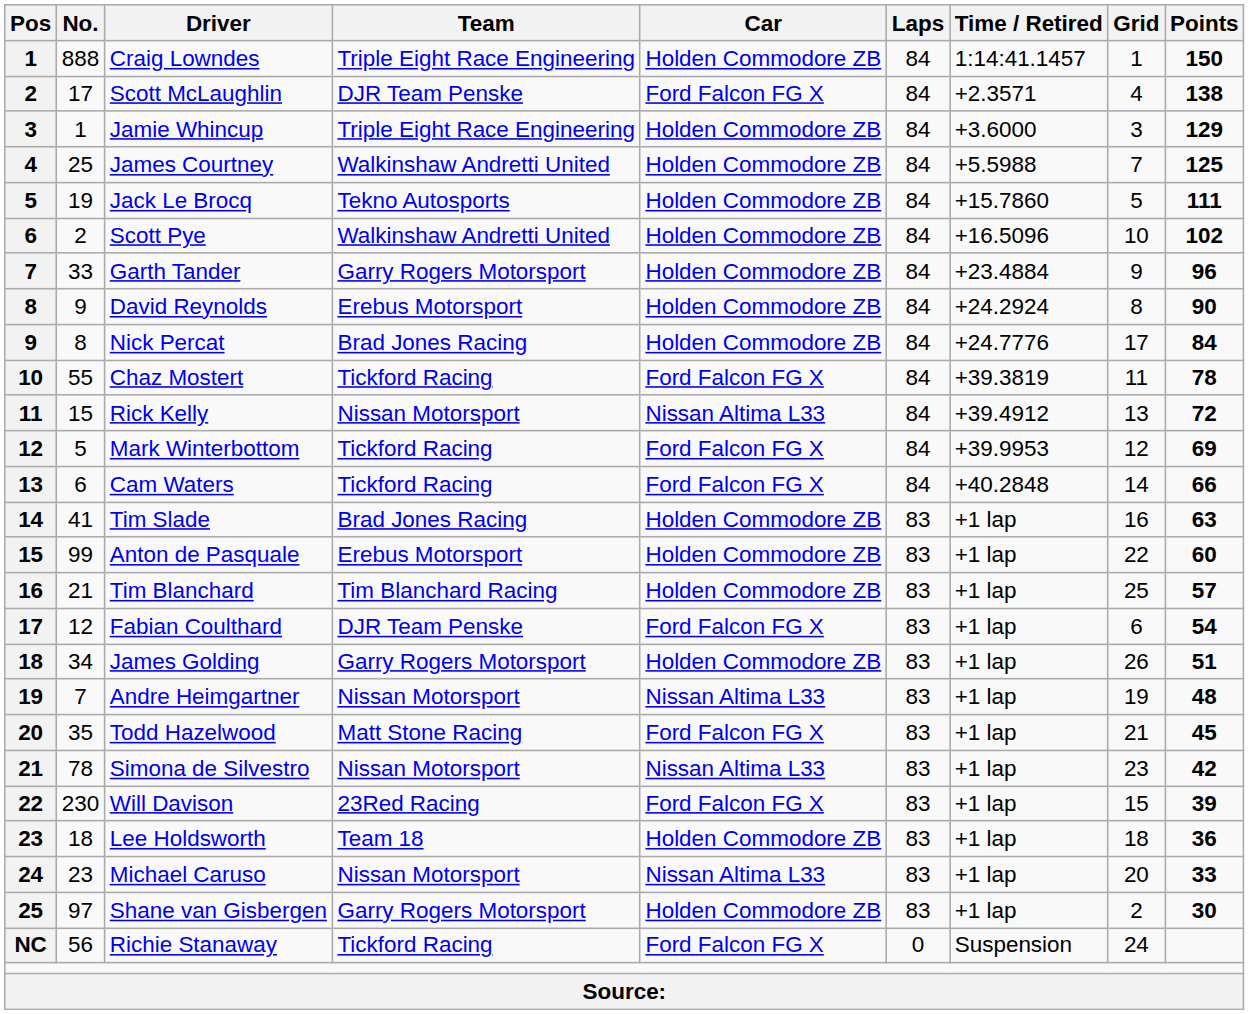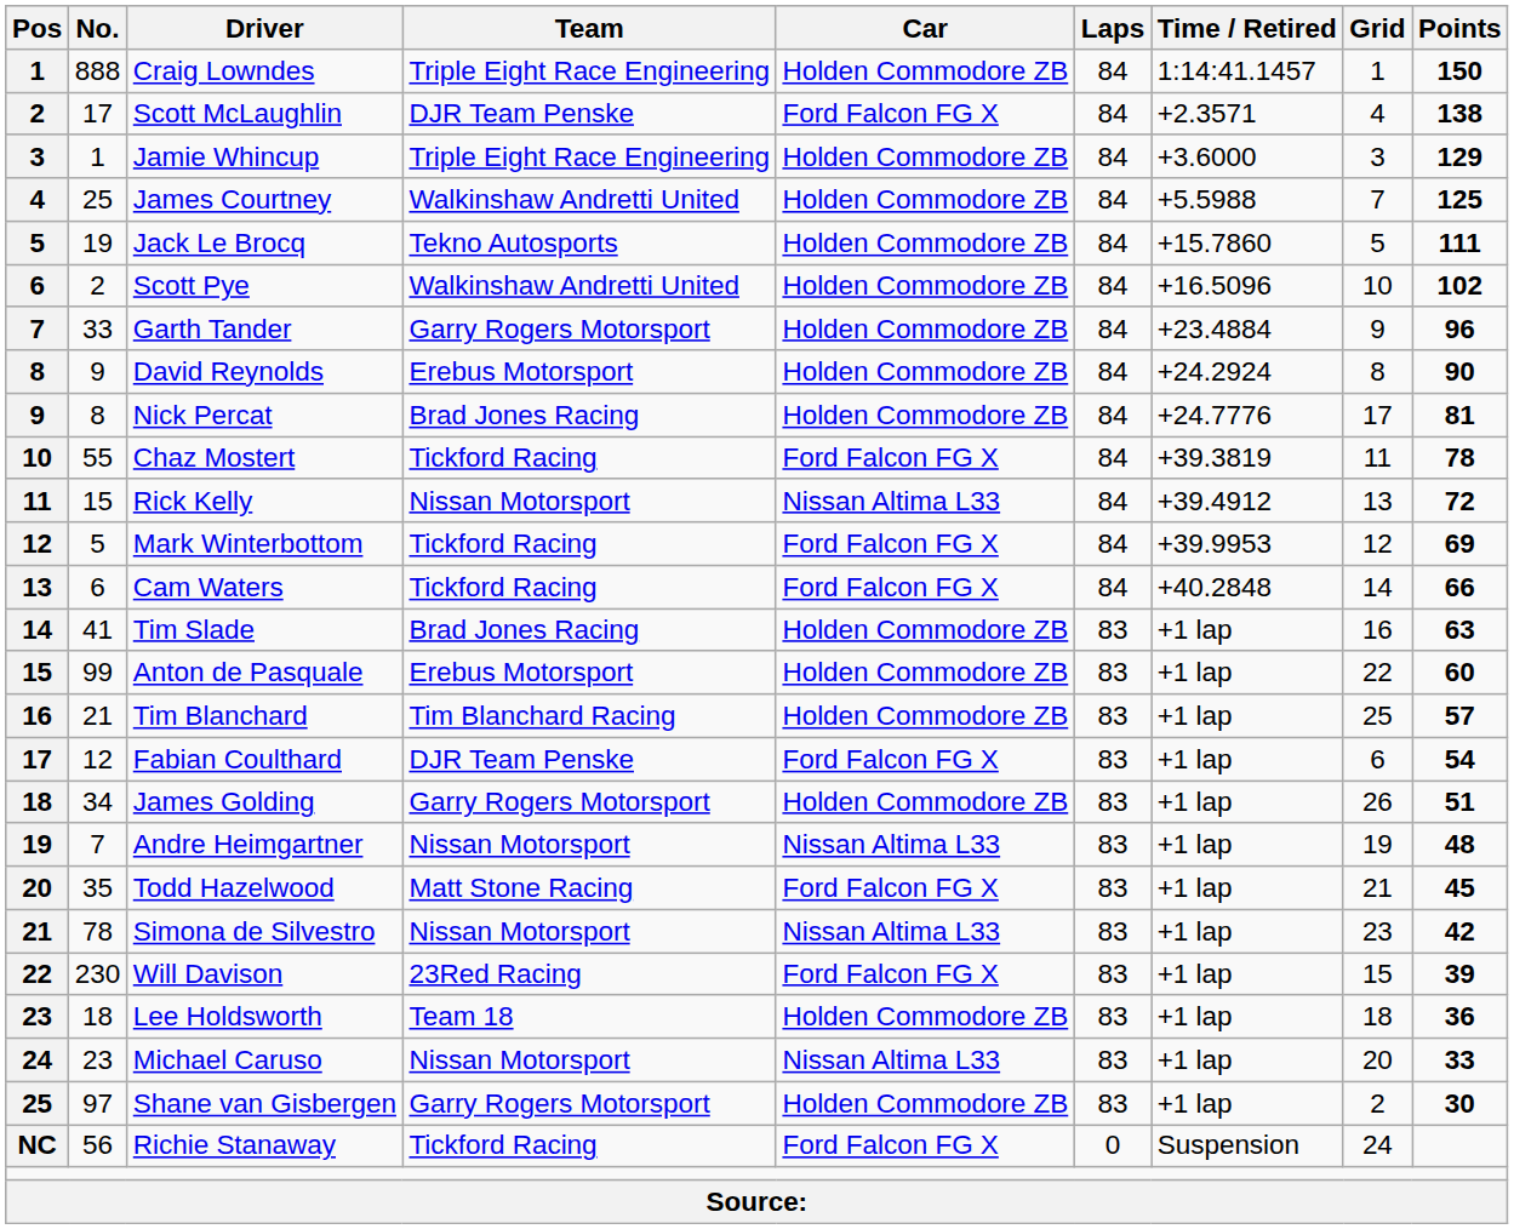Nick Percat | Points: 84 -> 81
